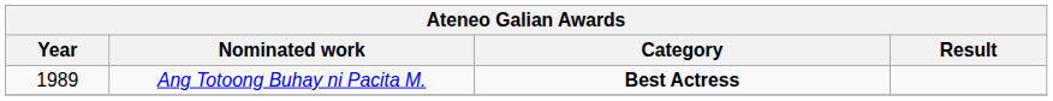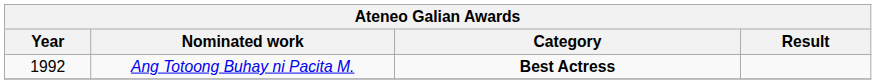Ang Totoong Buhay ni Pacita M. | Year: 1989 -> 1992
